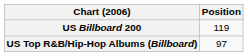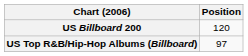US Billboard 200 | Position: 119 -> 120
